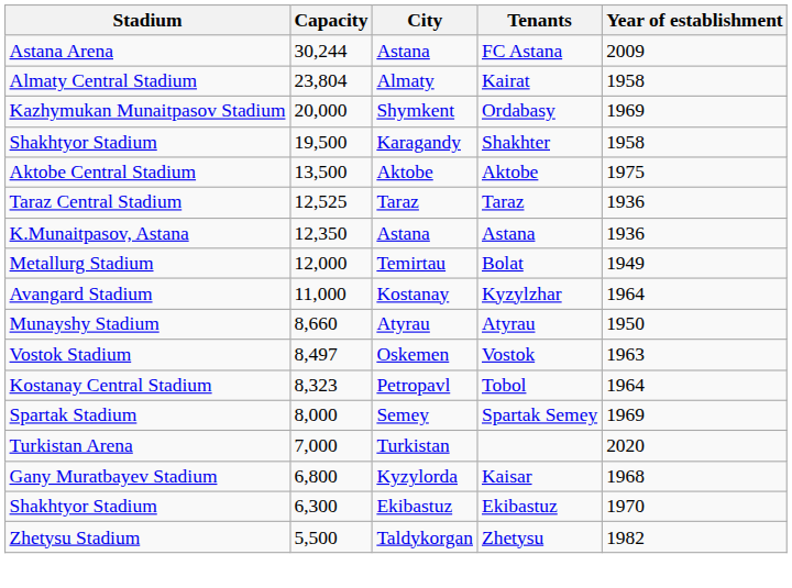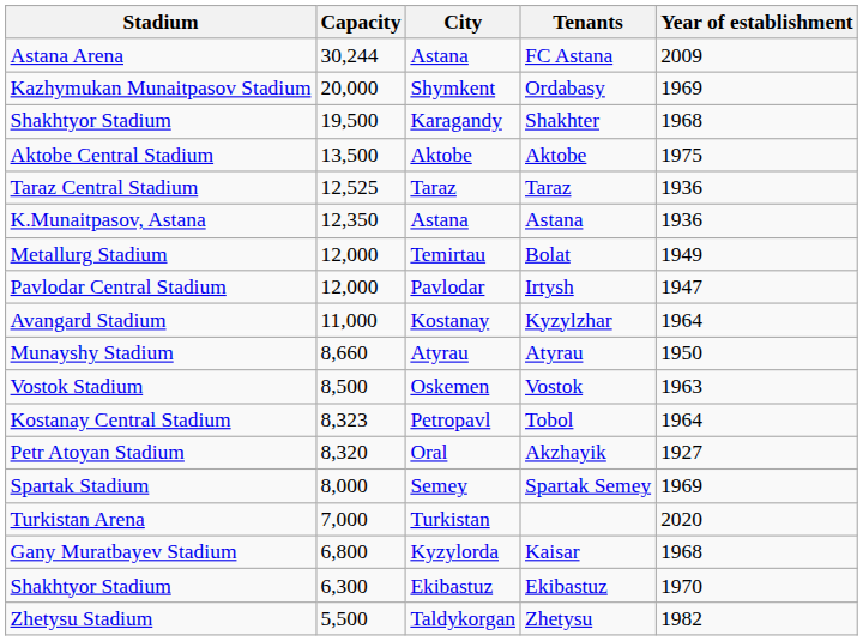- row: Almaty Central Stadium | 23,804 | Almaty | Kairat | 1958
Shakhter | Year of establishment: 1958 -> 1968
+ row: Pavlodar Central Stadium | 12,000 | Pavlodar | Irtysh | 1947
Vostok | Capacity: 8,497 -> 8,500
+ row: Petr Atoyan Stadium | 8,320 | Oral | Akzhayik | 1927
